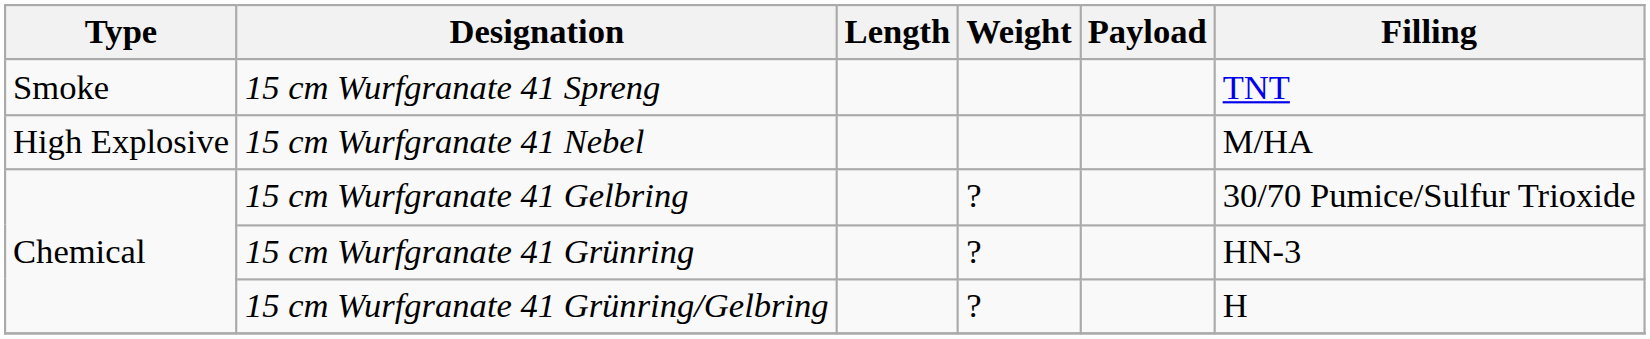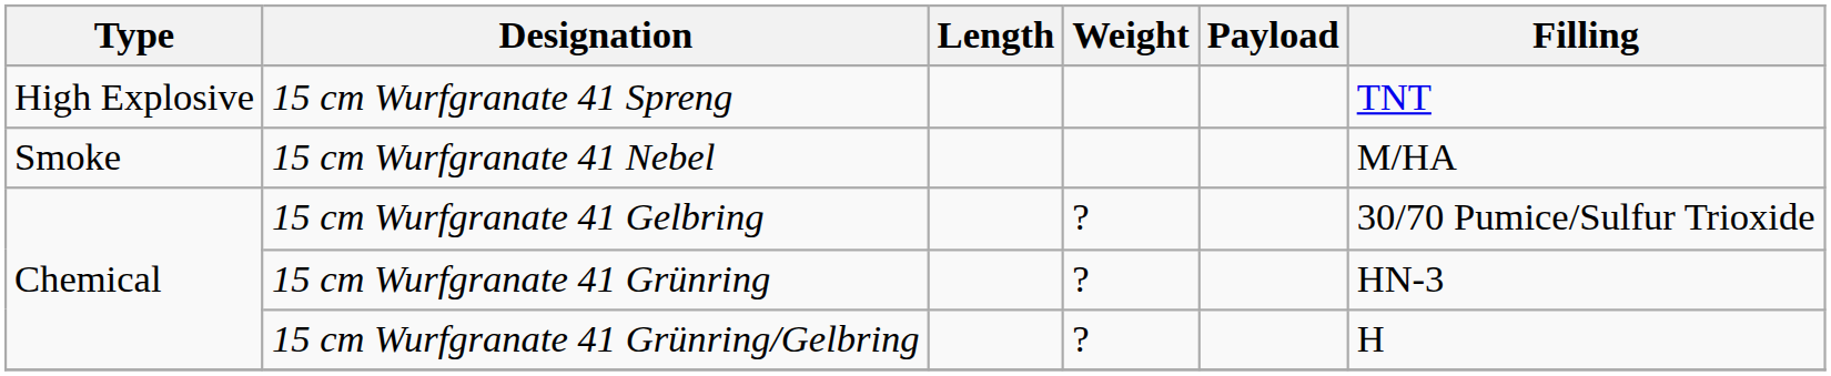15 cm Wurfgranate 41 Spreng | Type: Smoke -> High Explosive
15 cm Wurfgranate 41 Nebel | Type: High Explosive -> Smoke
